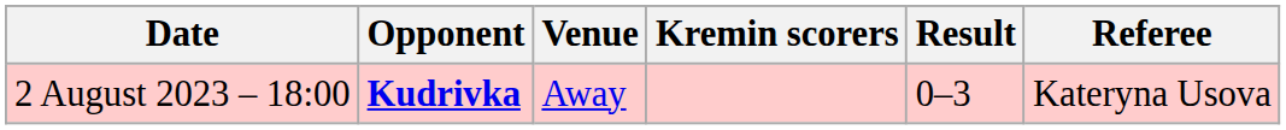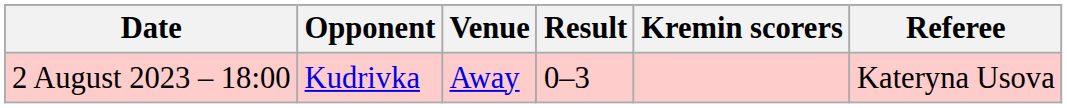columns swapped: Result <-> Kremin scorers
2 August 2023 – 18:00 | Opponent: bold -> normal
